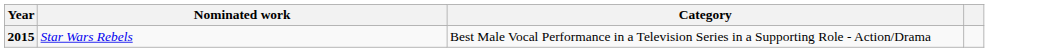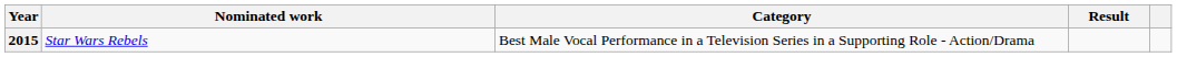+ column: Result
